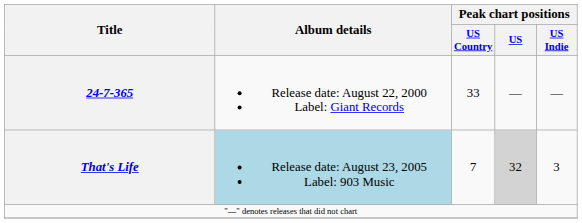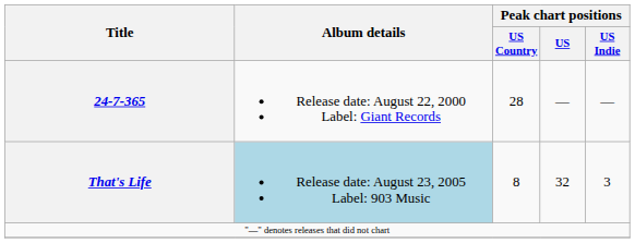24-7-365 | Peak chart positions / US Country: 33 -> 28
That's Life | Peak chart positions / US Country: 7 -> 8
That's Life | Peak chart positions / US: lightgrey background -> no background
